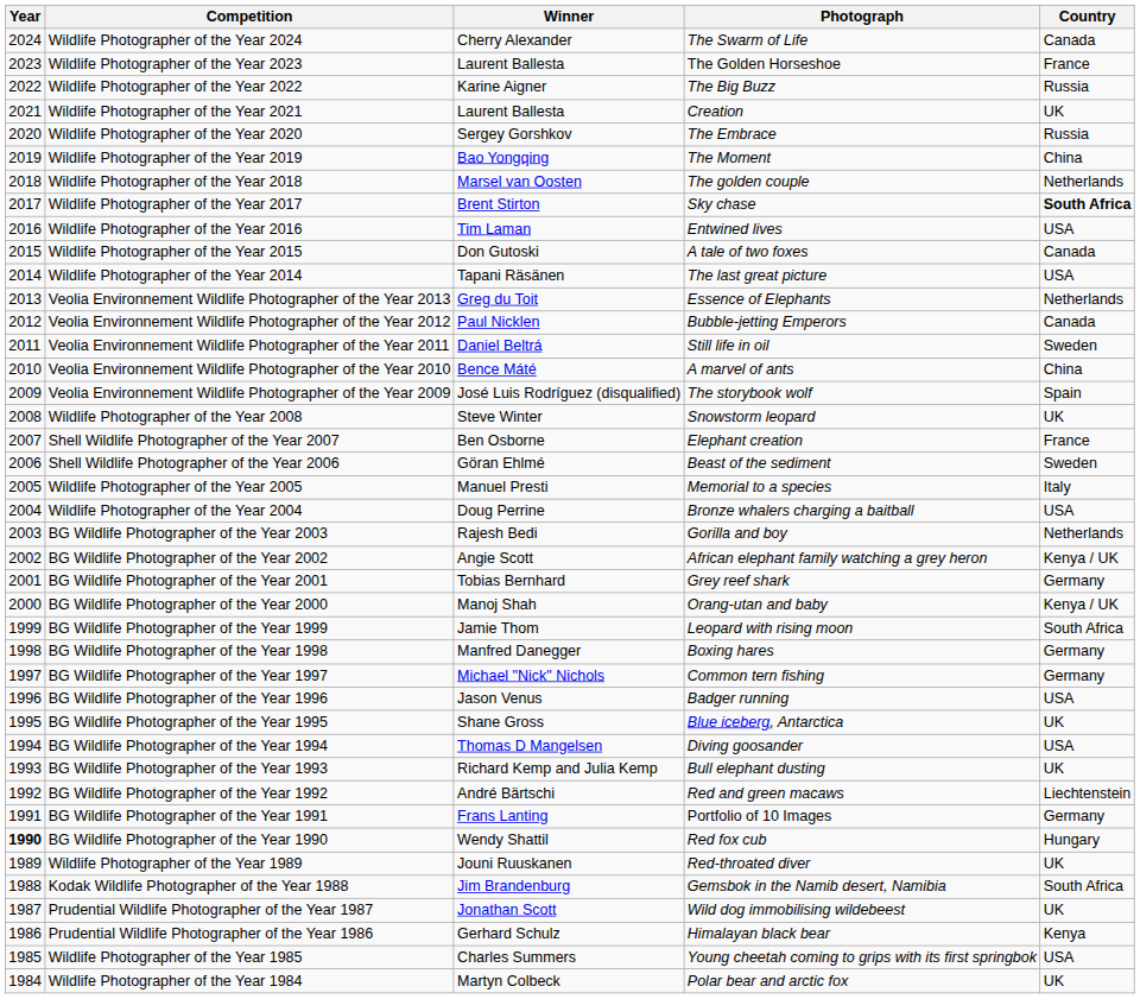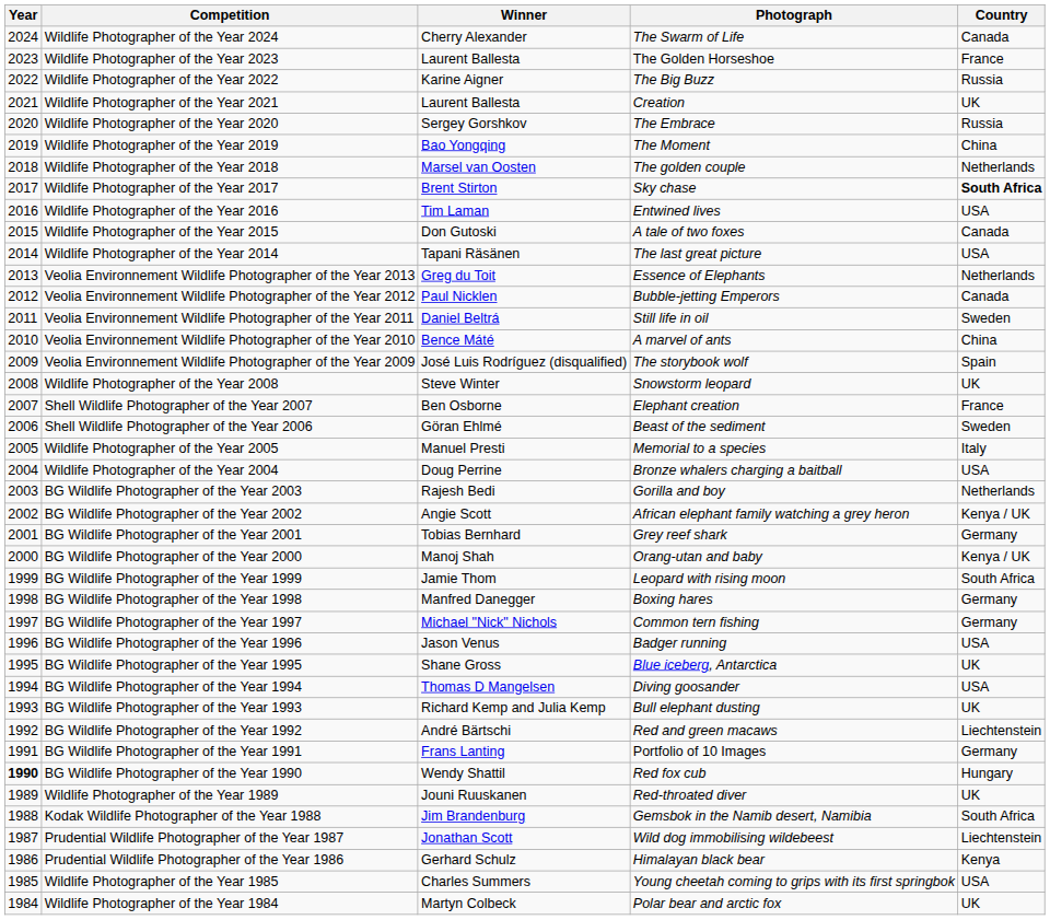Prudential Wildlife Photographer of the Year 1987 | Country: UK -> Liechtenstein
